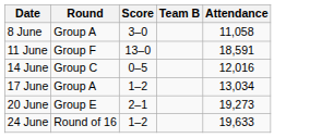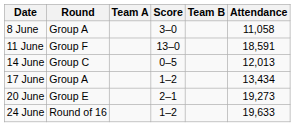+ column: Team A
14 June | Attendance: 12,016 -> 12,013
17 June | Attendance: 13,034 -> 13,434
